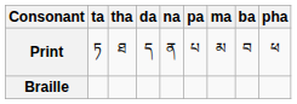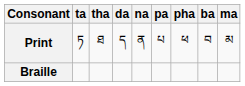columns swapped: pha <-> ma
